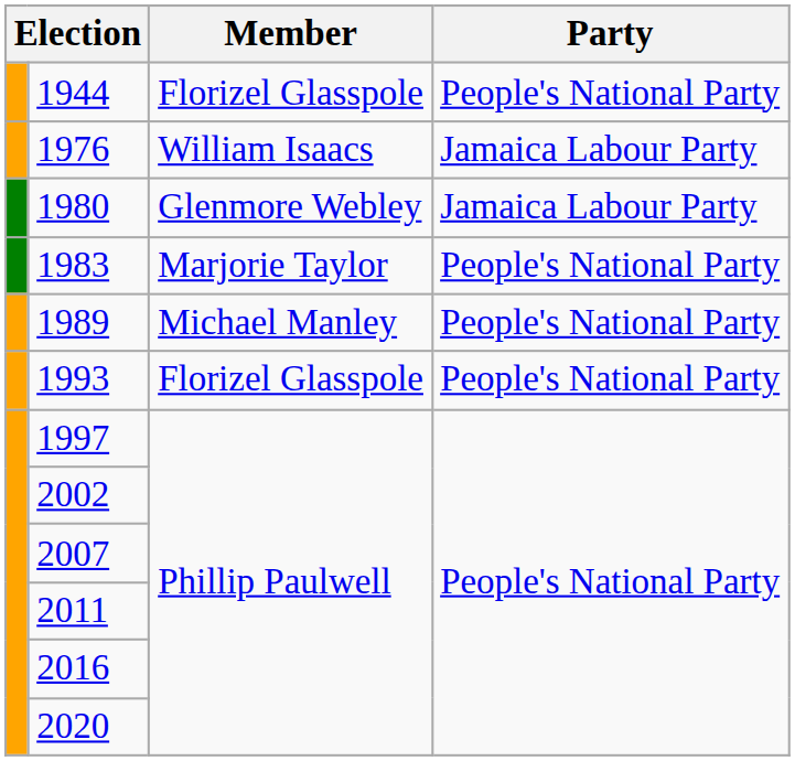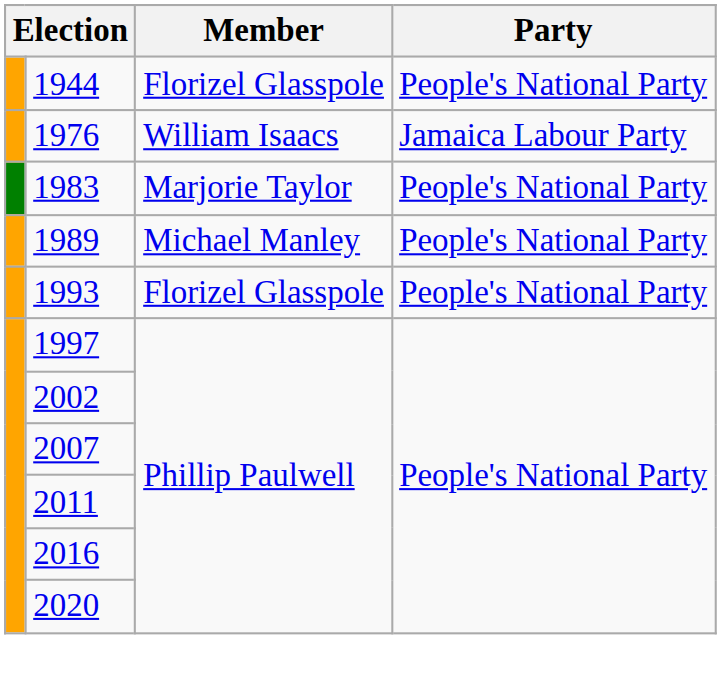- row: 1980 | Glenmore Webley | Jamaica Labour Party
